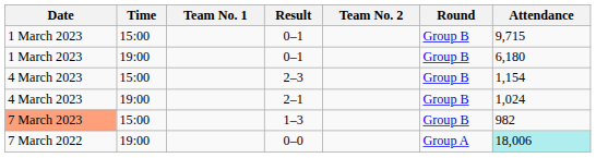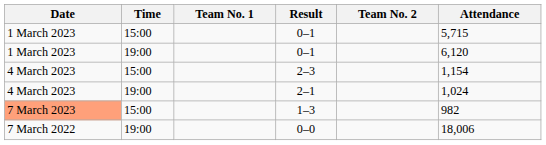- column: Round | Group B | Group B | Group B | Group B | Group B | Group A
15:00 / 0–1 | Attendance: 9,715 -> 5,715
19:00 / 0–1 | Attendance: 6,180 -> 6,120
0–0 | Attendance: paleturquoise background -> no background
